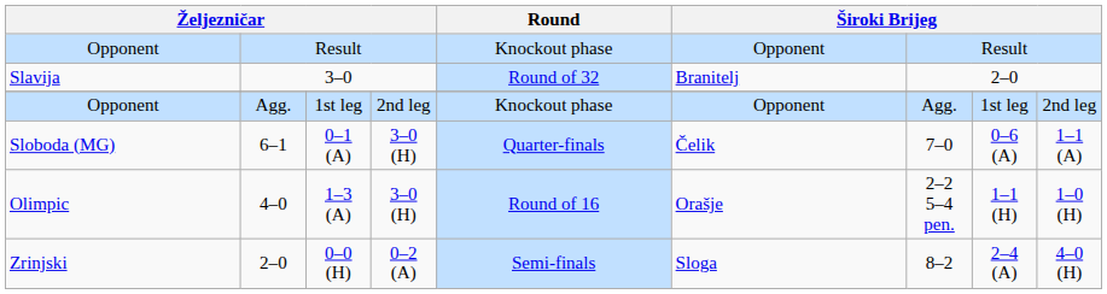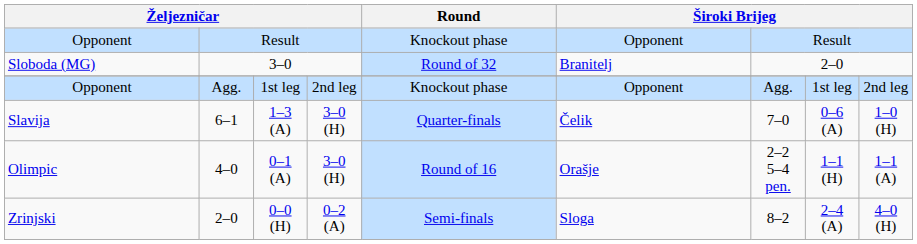3–0 | column 1: Slavija -> Sloboda (MG)
6–1 | column 1: Sloboda (MG) -> Slavija
6–1 | column 3: 0–1 (A) -> 1–3 (A)
6–1 | column 9: 1–1 (A) -> 1–0 (H)
4–0 | column 3: 1–3 (A) -> 0–1 (A)
4–0 | column 9: 1–0 (H) -> 1–1 (A)
